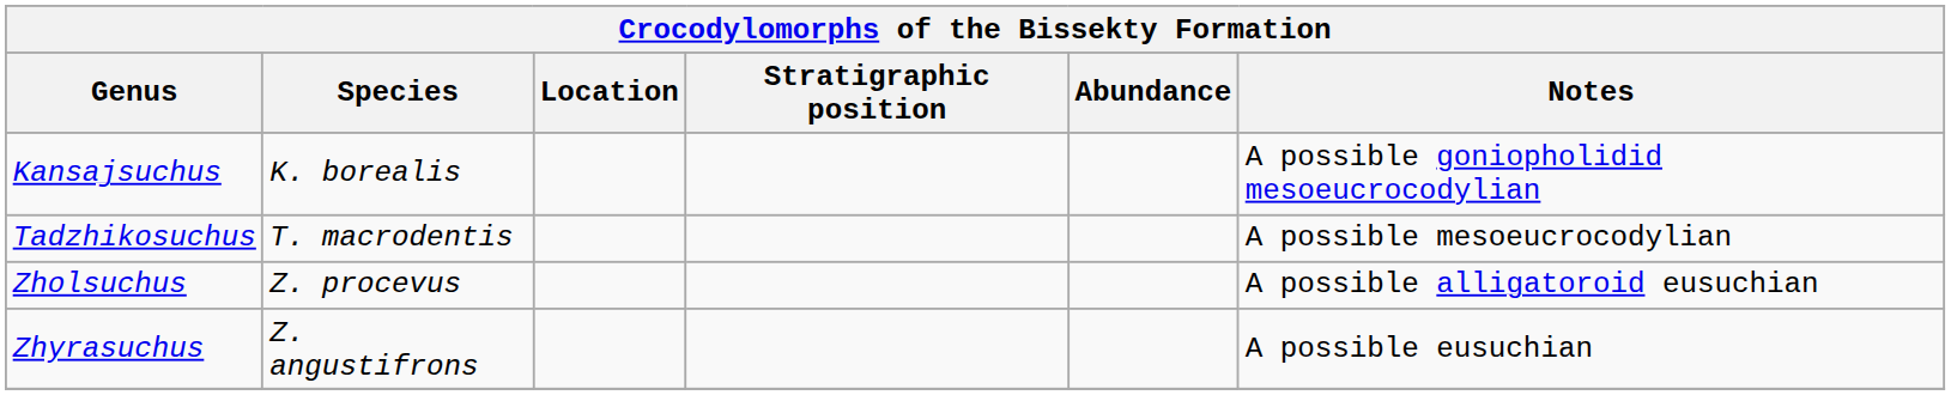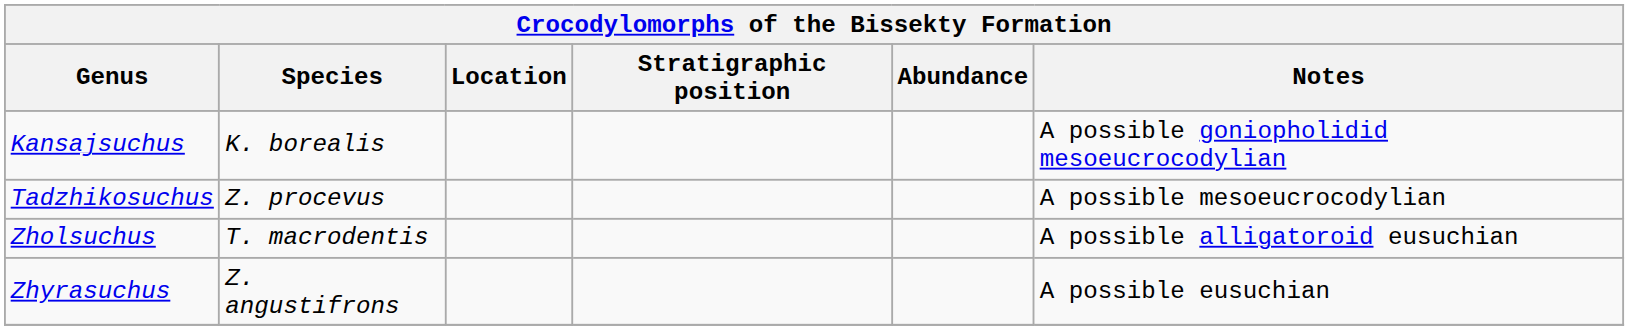Tadzhikosuchus | Species: T. macrodentis -> Z. procevus
Zholsuchus | Species: Z. procevus -> T. macrodentis
